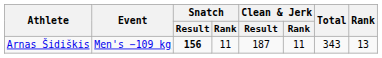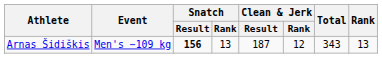Arnas Šidiškis | Snatch / Rank: 11 -> 13
Arnas Šidiškis | Clean & Jerk / Rank: 11 -> 12
